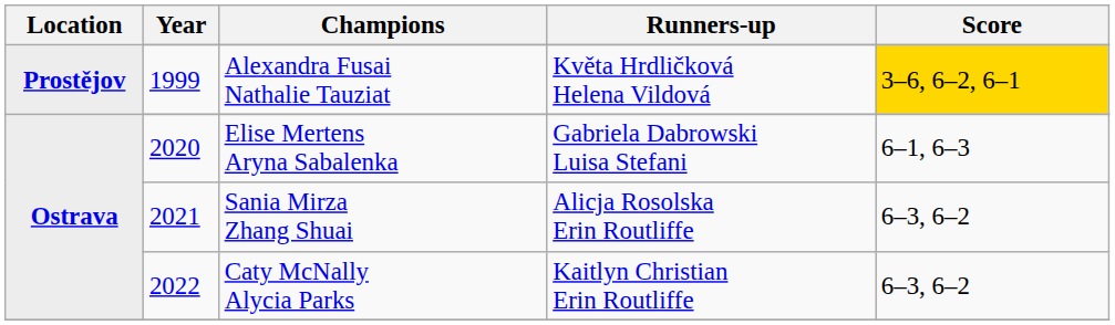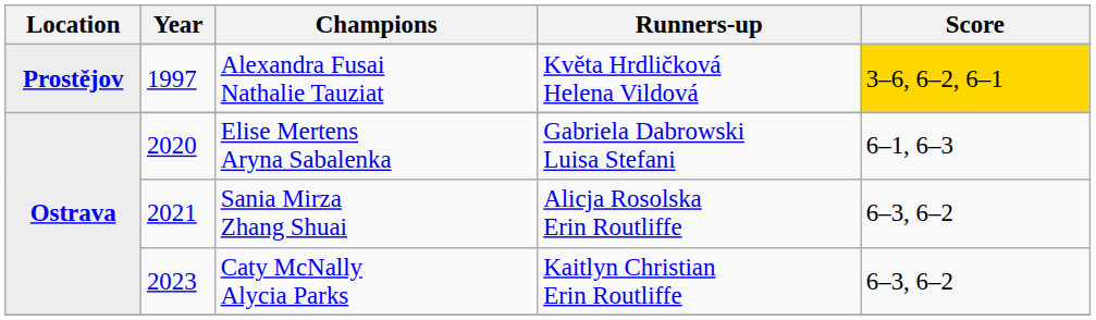Alexandra Fusai Nathalie Tauziat | Year: 1999 -> 1997
Caty McNally Alycia Parks | Year: 2022 -> 2023
